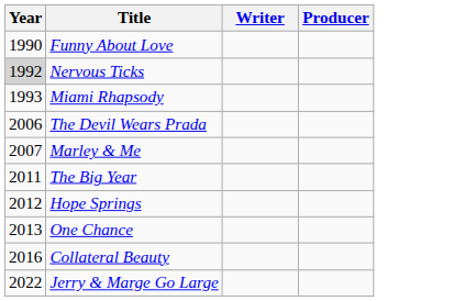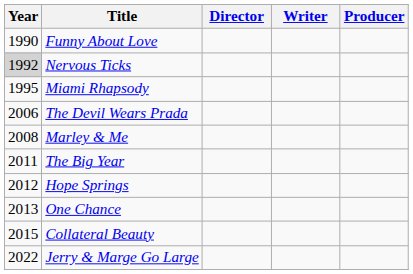+ column: Director
Miami Rhapsody | Year: 1993 -> 1995
Marley & Me | Year: 2007 -> 2008
Collateral Beauty | Year: 2016 -> 2015
